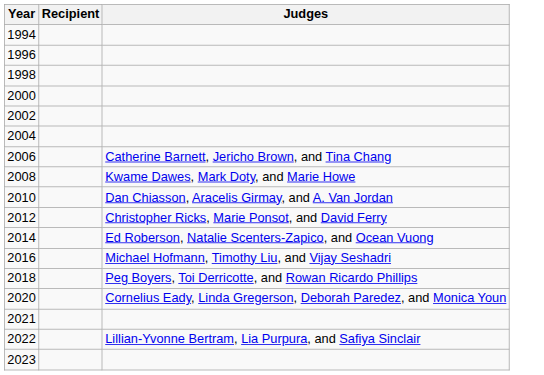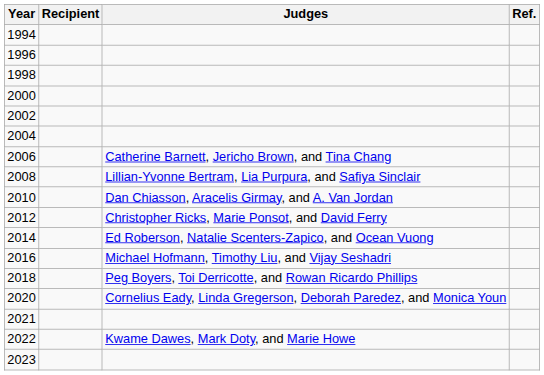+ column: Ref.
2008 | Judges: Kwame Dawes, Mark Doty, and Marie Howe -> Lillian-Yvonne Bertram, Lia Purpura, and Safiya Sinclair
2022 | Judges: Lillian-Yvonne Bertram, Lia Purpura, and Safiya Sinclair -> Kwame Dawes, Mark Doty, and Marie Howe
